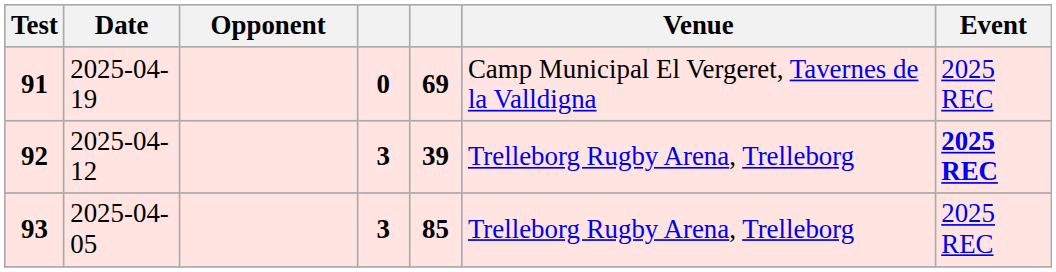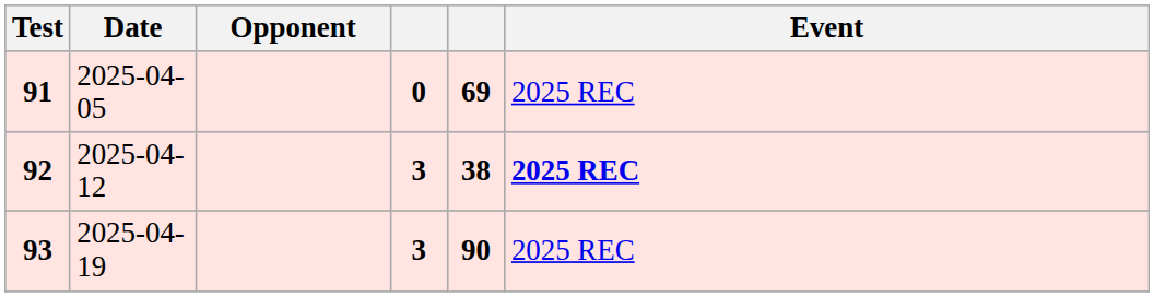- column: Venue | Camp Municipal El Vergeret, Tavernes de la Valldigna | Trelleborg Rugby Arena, Trelleborg | Trelleborg Rugby Arena, Trelleborg
91 | Date: 2025-04-19 -> 2025-04-05
92 | column 5: 39 -> 38
93 | Date: 2025-04-05 -> 2025-04-19
93 | column 5: 85 -> 90
